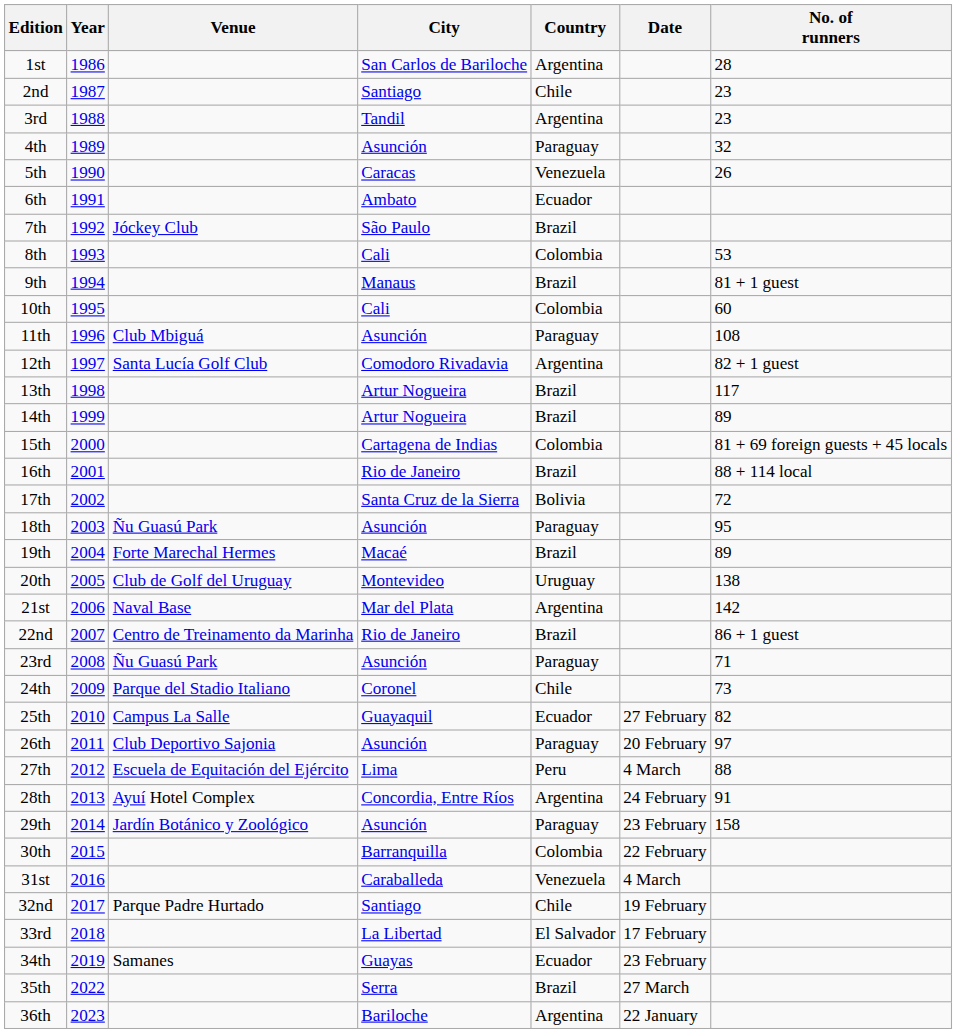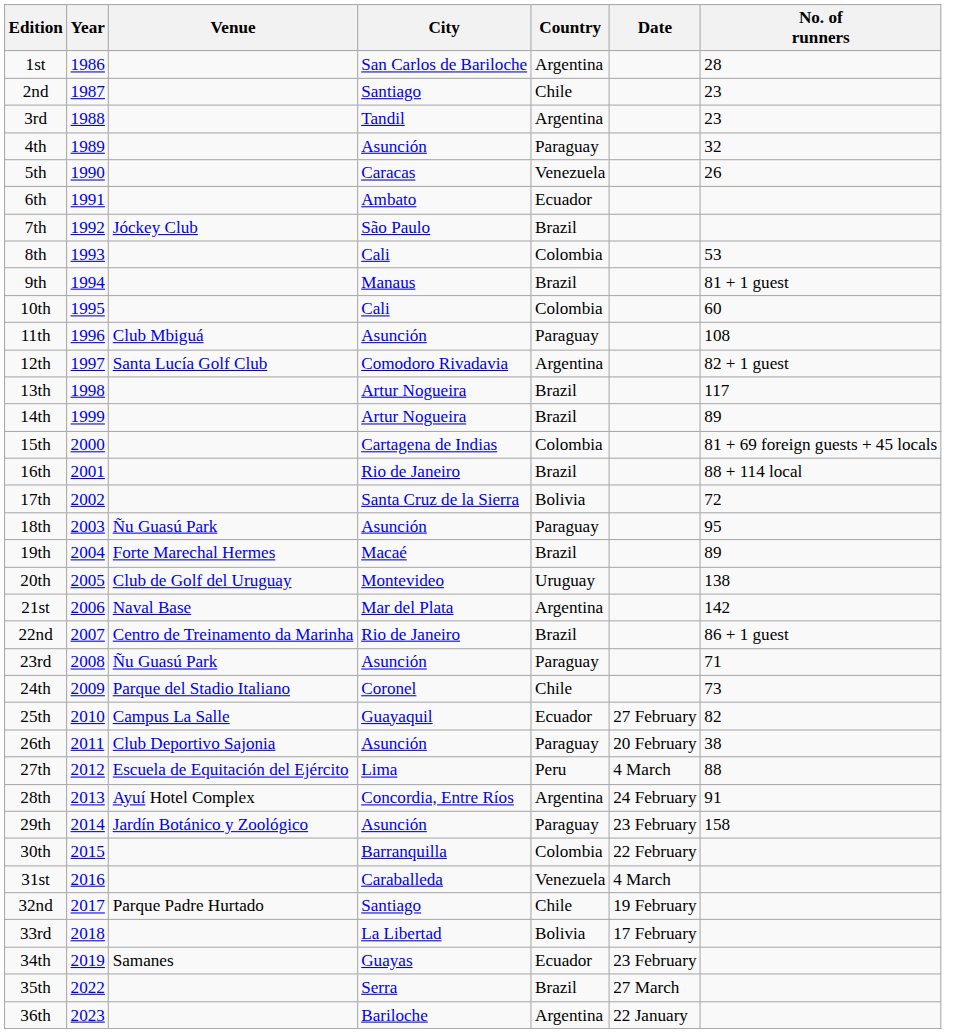26th | No. of runners: 97 -> 38
33rd | Country: El Salvador -> Bolivia
